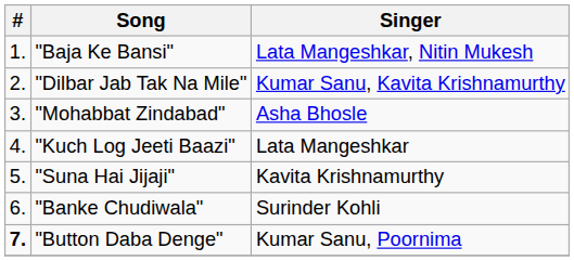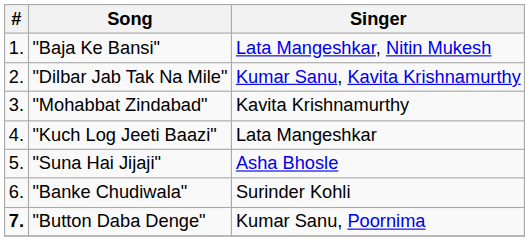"Mohabbat Zindabad" | Singer: Asha Bhosle -> Kavita Krishnamurthy
"Suna Hai Jijaji" | Singer: Kavita Krishnamurthy -> Asha Bhosle
